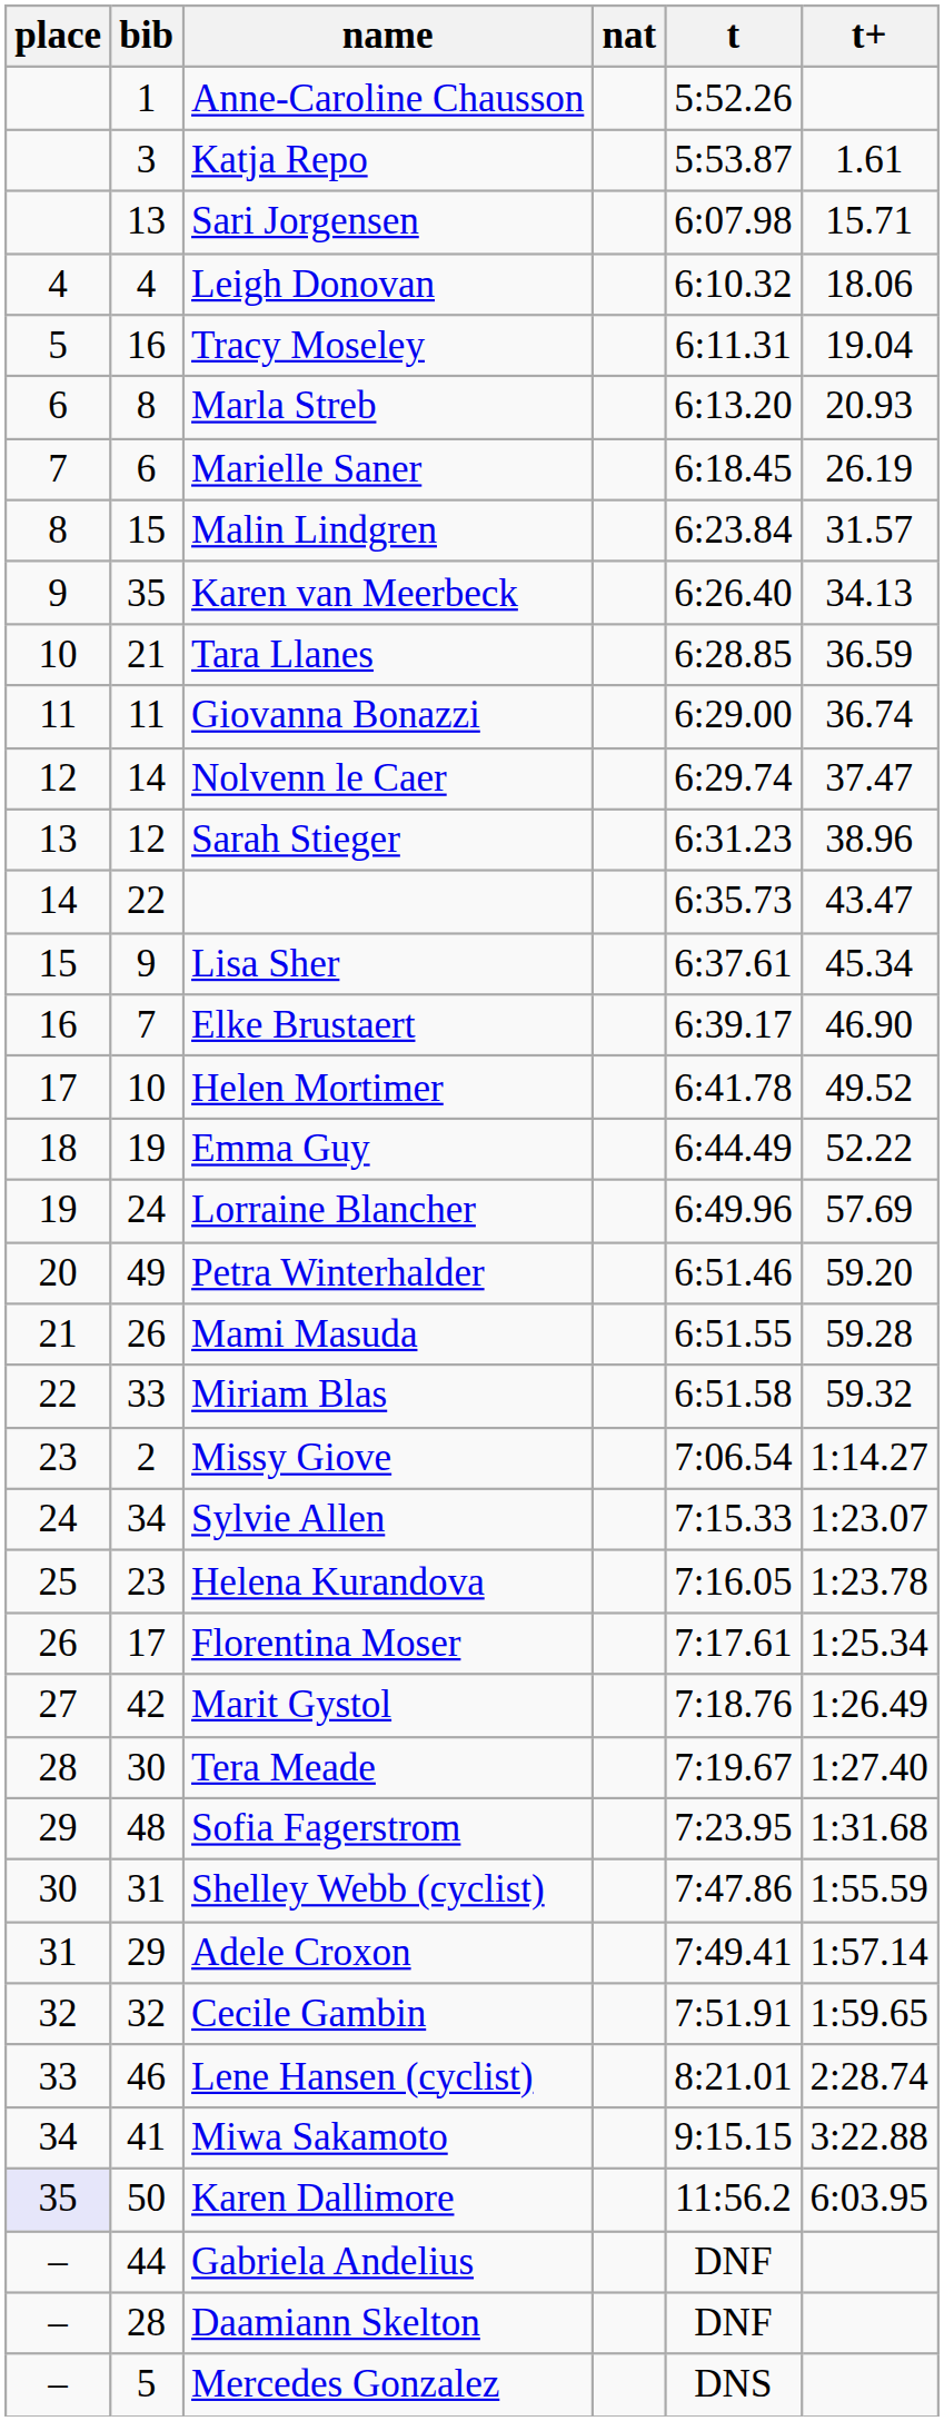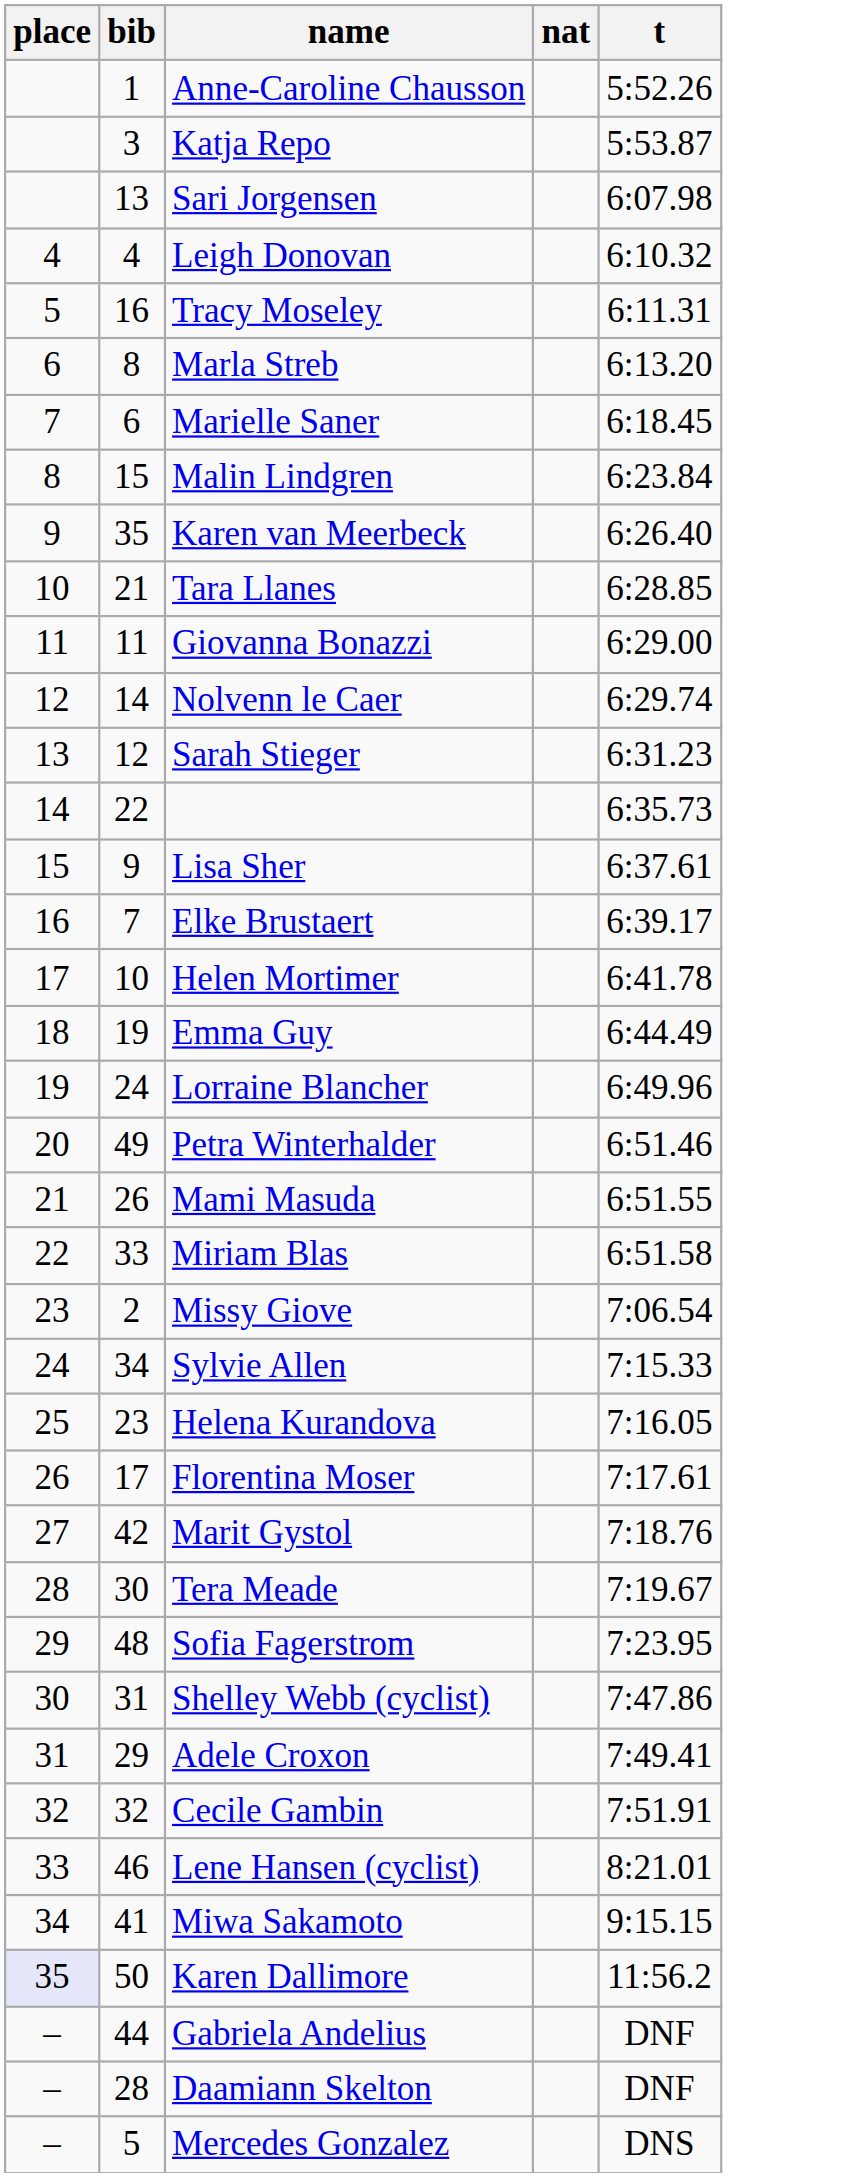- column: t+ | 1.61 | 15.71 | 18.06 | 19.04 | 20.93 | 26.19 | 31.57 | 34.13 | 36.59 | 36.74 | 37.47 | 38.96 | 43.47 | 45.34 | 46.90 | 49.52 | 52.22 | 57.69 | 59.20 | 59.28 | 59.32 | 1:14.27 | 1:23.07 | 1:23.78 | 1:25.34 | 1:26.49 | 1:27.40 | 1:31.68 | 1:55.59 | 1:57.14 | 1:59.65 | 2:28.74 | 3:22.88 | 6:03.95
